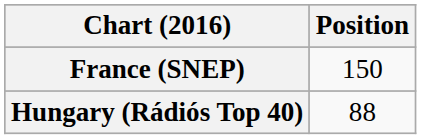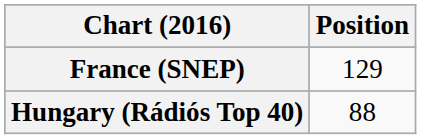France (SNEP) | Position: 150 -> 129
